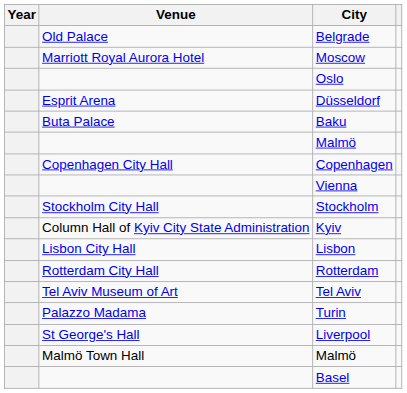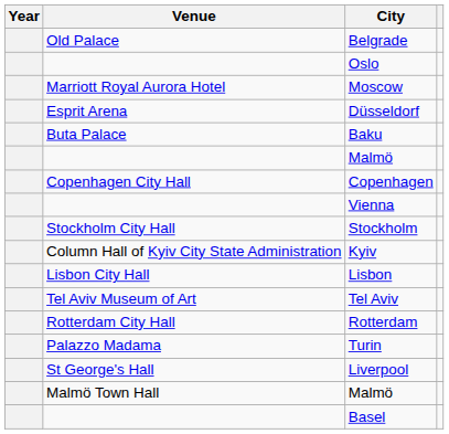rows swapped: Moscow <-> Oslo
rows swapped: Tel Aviv <-> Rotterdam
